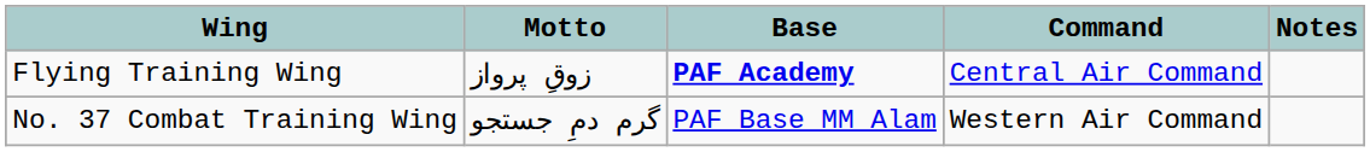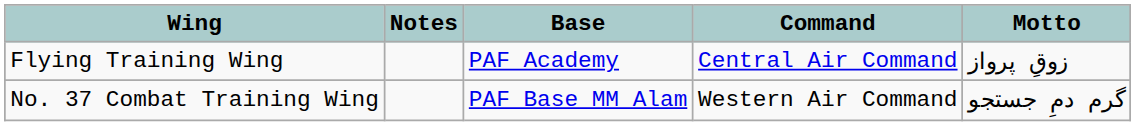columns swapped: Motto <-> Notes
Flying Training Wing | Base: bold -> normal
